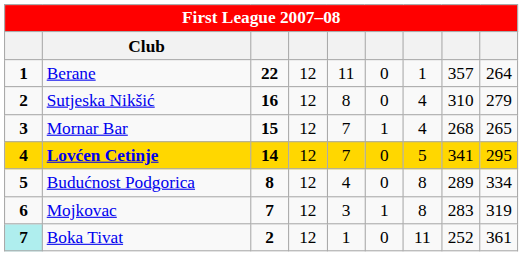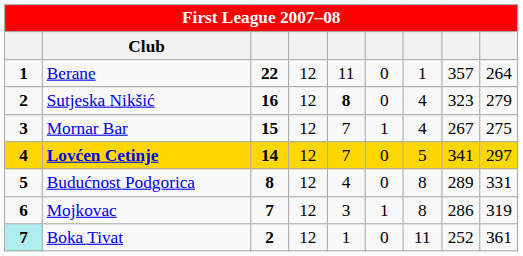Sutjeska Nikšić | column 5: normal -> bold
Sutjeska Nikšić | column 8: 310 -> 323
Mornar Bar | column 8: 268 -> 267
Mornar Bar | column 9: 265 -> 275
Lovćen Cetinje | column 9: 295 -> 297
Budućnost Podgorica | column 9: 334 -> 331
Mojkovac | column 8: 283 -> 286
